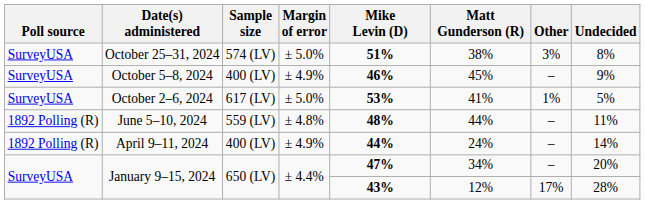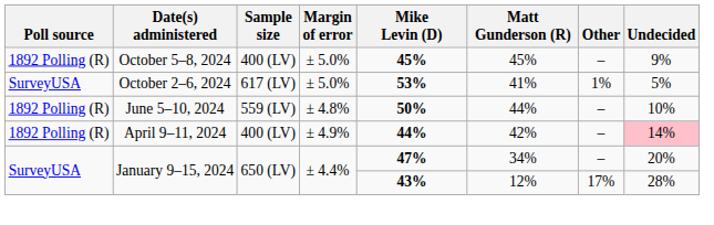- row: SurveyUSA | October 25–31, 2024 | 574 (LV) | ± 5.0% | 51% | 38% | 3% | 8%
October 5–8, 2024 | Poll source: SurveyUSA -> 1892 Polling (R)
October 5–8, 2024 | Margin of error: ± 4.9% -> ± 5.0%
October 5–8, 2024 | Mike Levin (D): 46% -> 45%
June 5–10, 2024 | Mike Levin (D): 48% -> 50%
June 5–10, 2024 | Undecided: 11% -> 10%
April 9–11, 2024 | Matt Gunderson (R): 24% -> 42%
April 9–11, 2024 | Undecided: no background -> pink background
